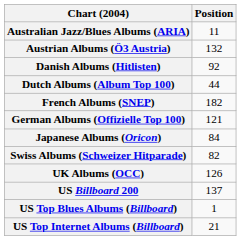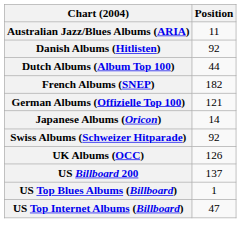- row: Austrian Albums (Ö3 Austria) | 132
Japanese Albums (Oricon) | Position: 84 -> 14
Swiss Albums (Schweizer Hitparade) | Position: 82 -> 92
US Top Internet Albums (Billboard) | Position: 21 -> 47
